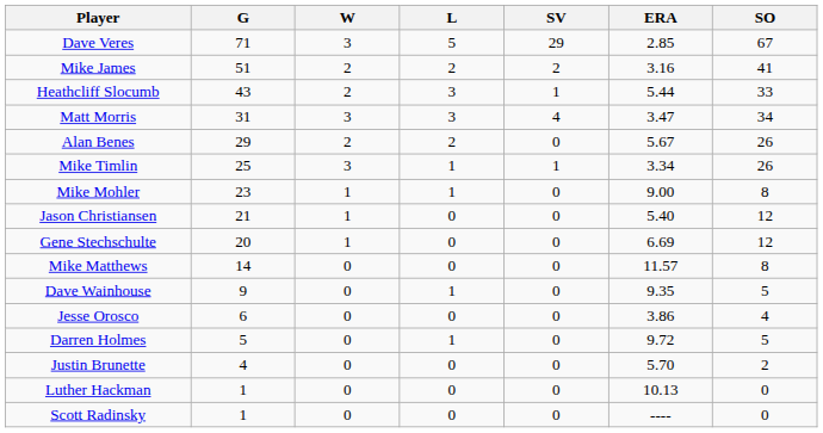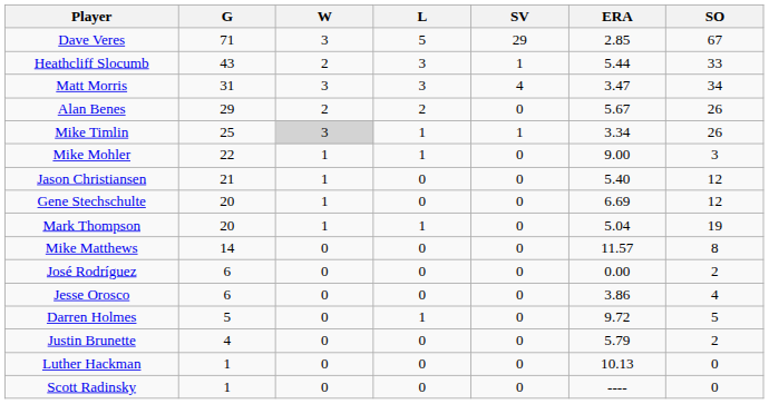- row: Mike James | 51 | 2 | 2 | 2 | 3.16 | 41
Mike Timlin | W: no background -> lightgrey background
Mike Mohler | G: 23 -> 22
Mike Mohler | SO: 8 -> 3
+ row: Mark Thompson | 20 | 1 | 1 | 0 | 5.04 | 19
- row: Dave Wainhouse | 9 | 0 | 1 | 0 | 9.35 | 5
+ row: José Rodríguez | 6 | 0 | 0 | 0 | 0.00 | 2
Justin Brunette | ERA: 5.70 -> 5.79
